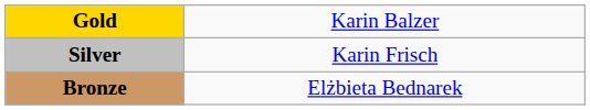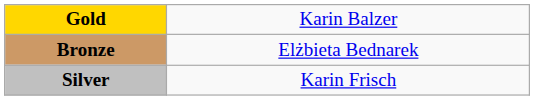rows swapped: Silver <-> Bronze
